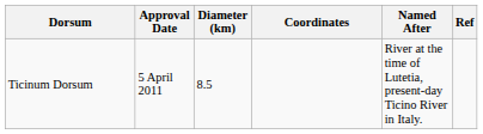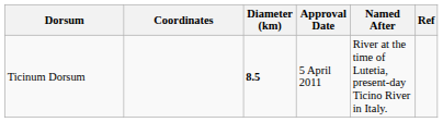columns swapped: Coordinates <-> Approval Date
Ticinum Dorsum | Diameter (km): normal -> bold
